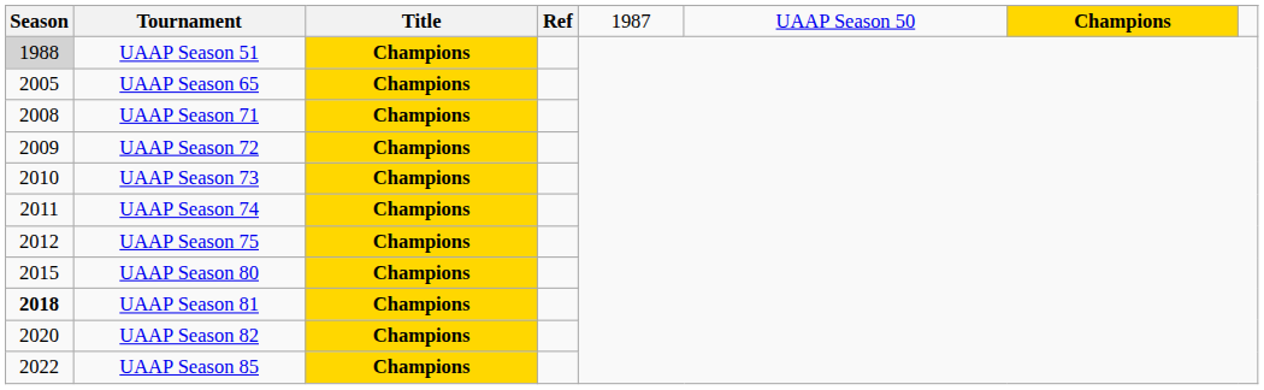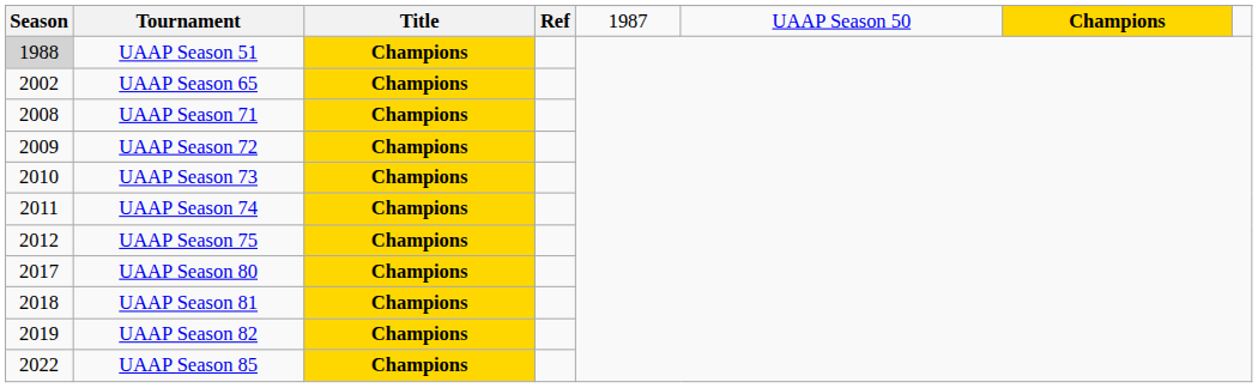UAAP Season 65 | Season: 2005 -> 2002
UAAP Season 80 | Season: 2015 -> 2017
UAAP Season 81 | Season: bold -> normal
UAAP Season 82 | Season: 2020 -> 2019
